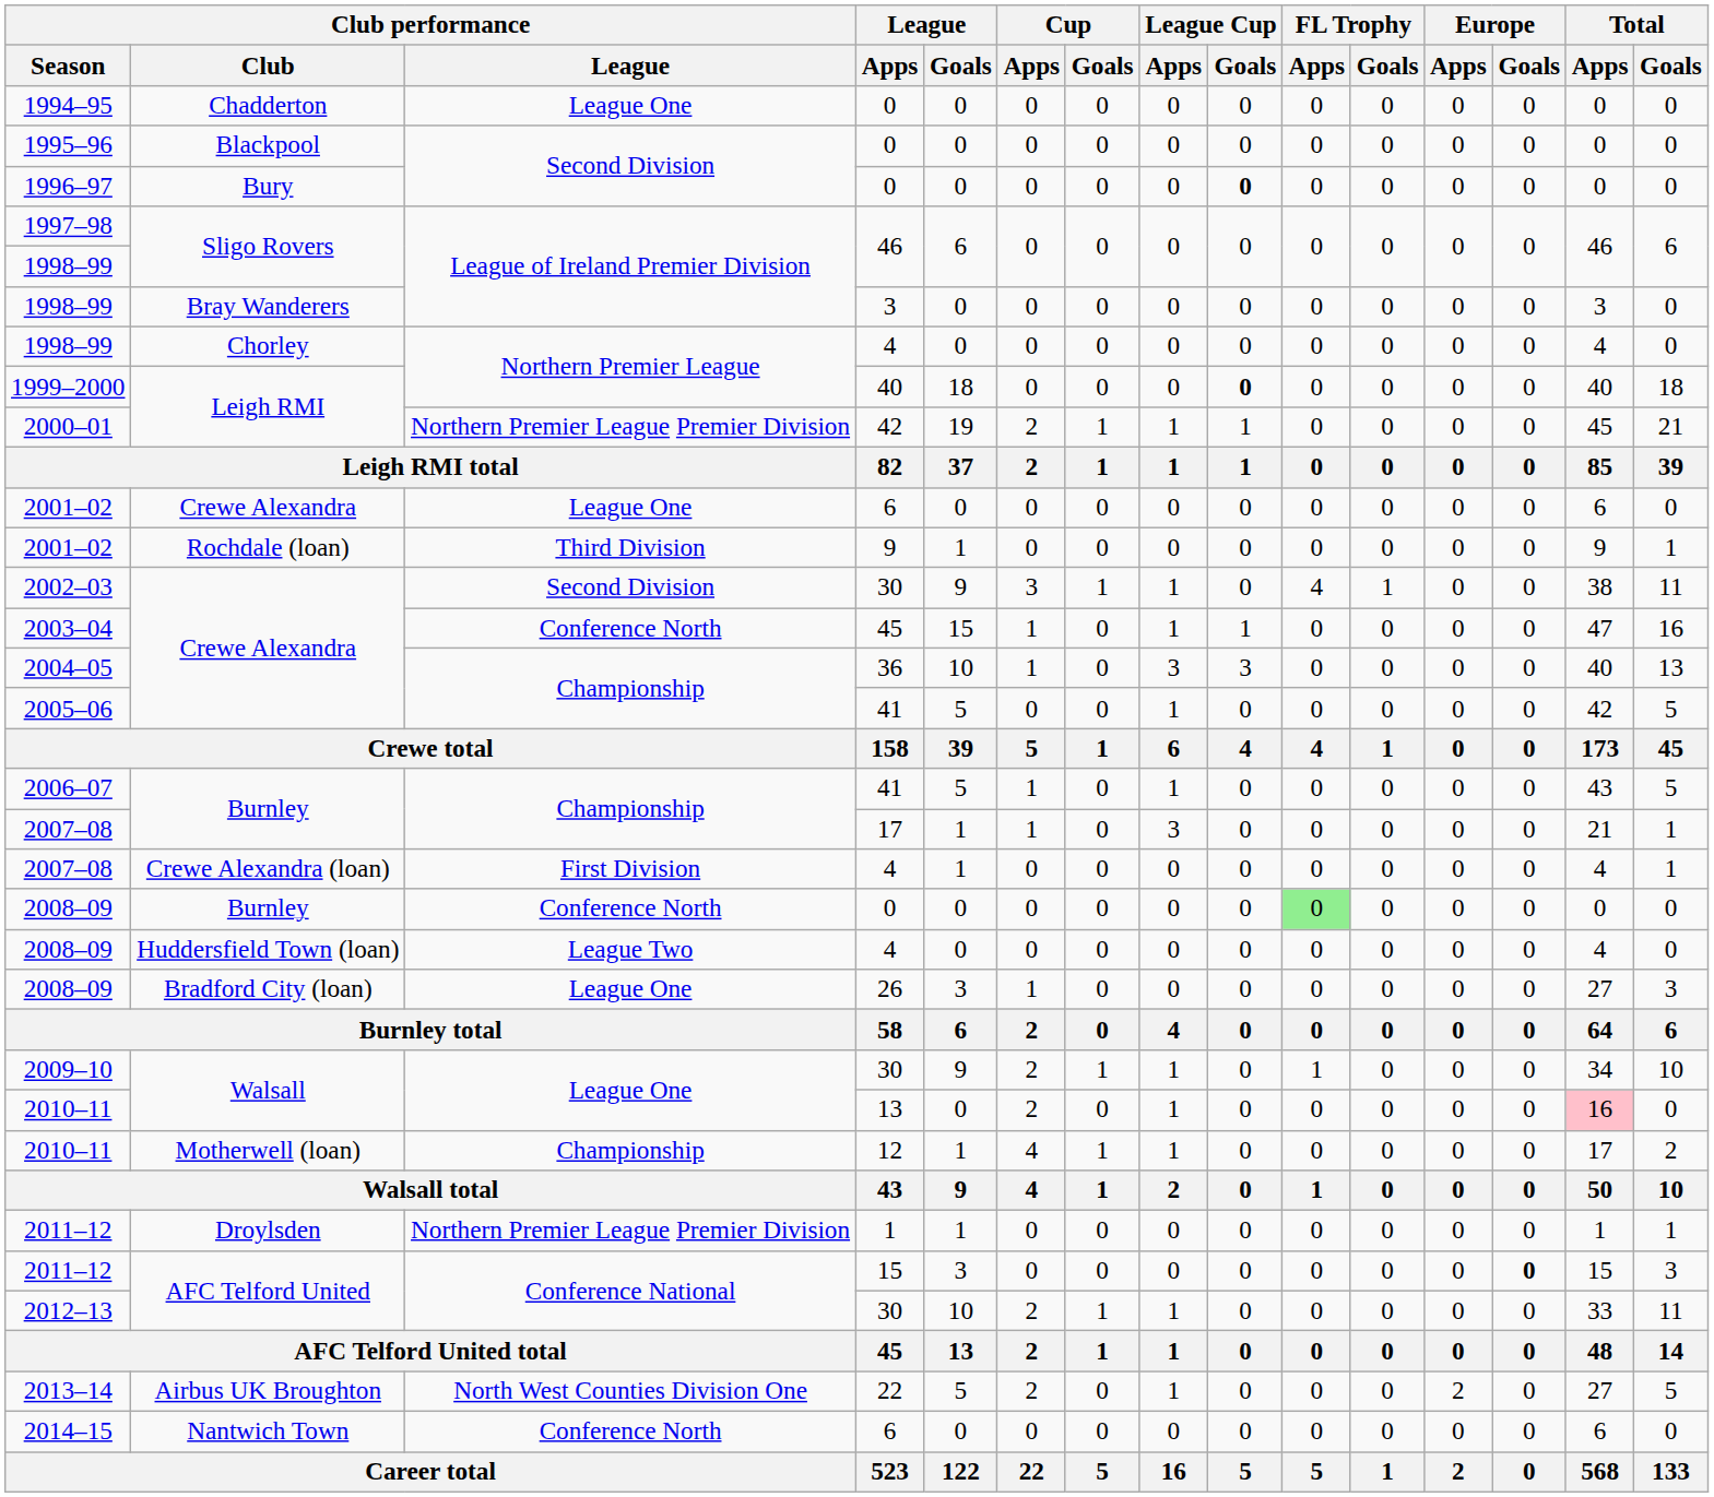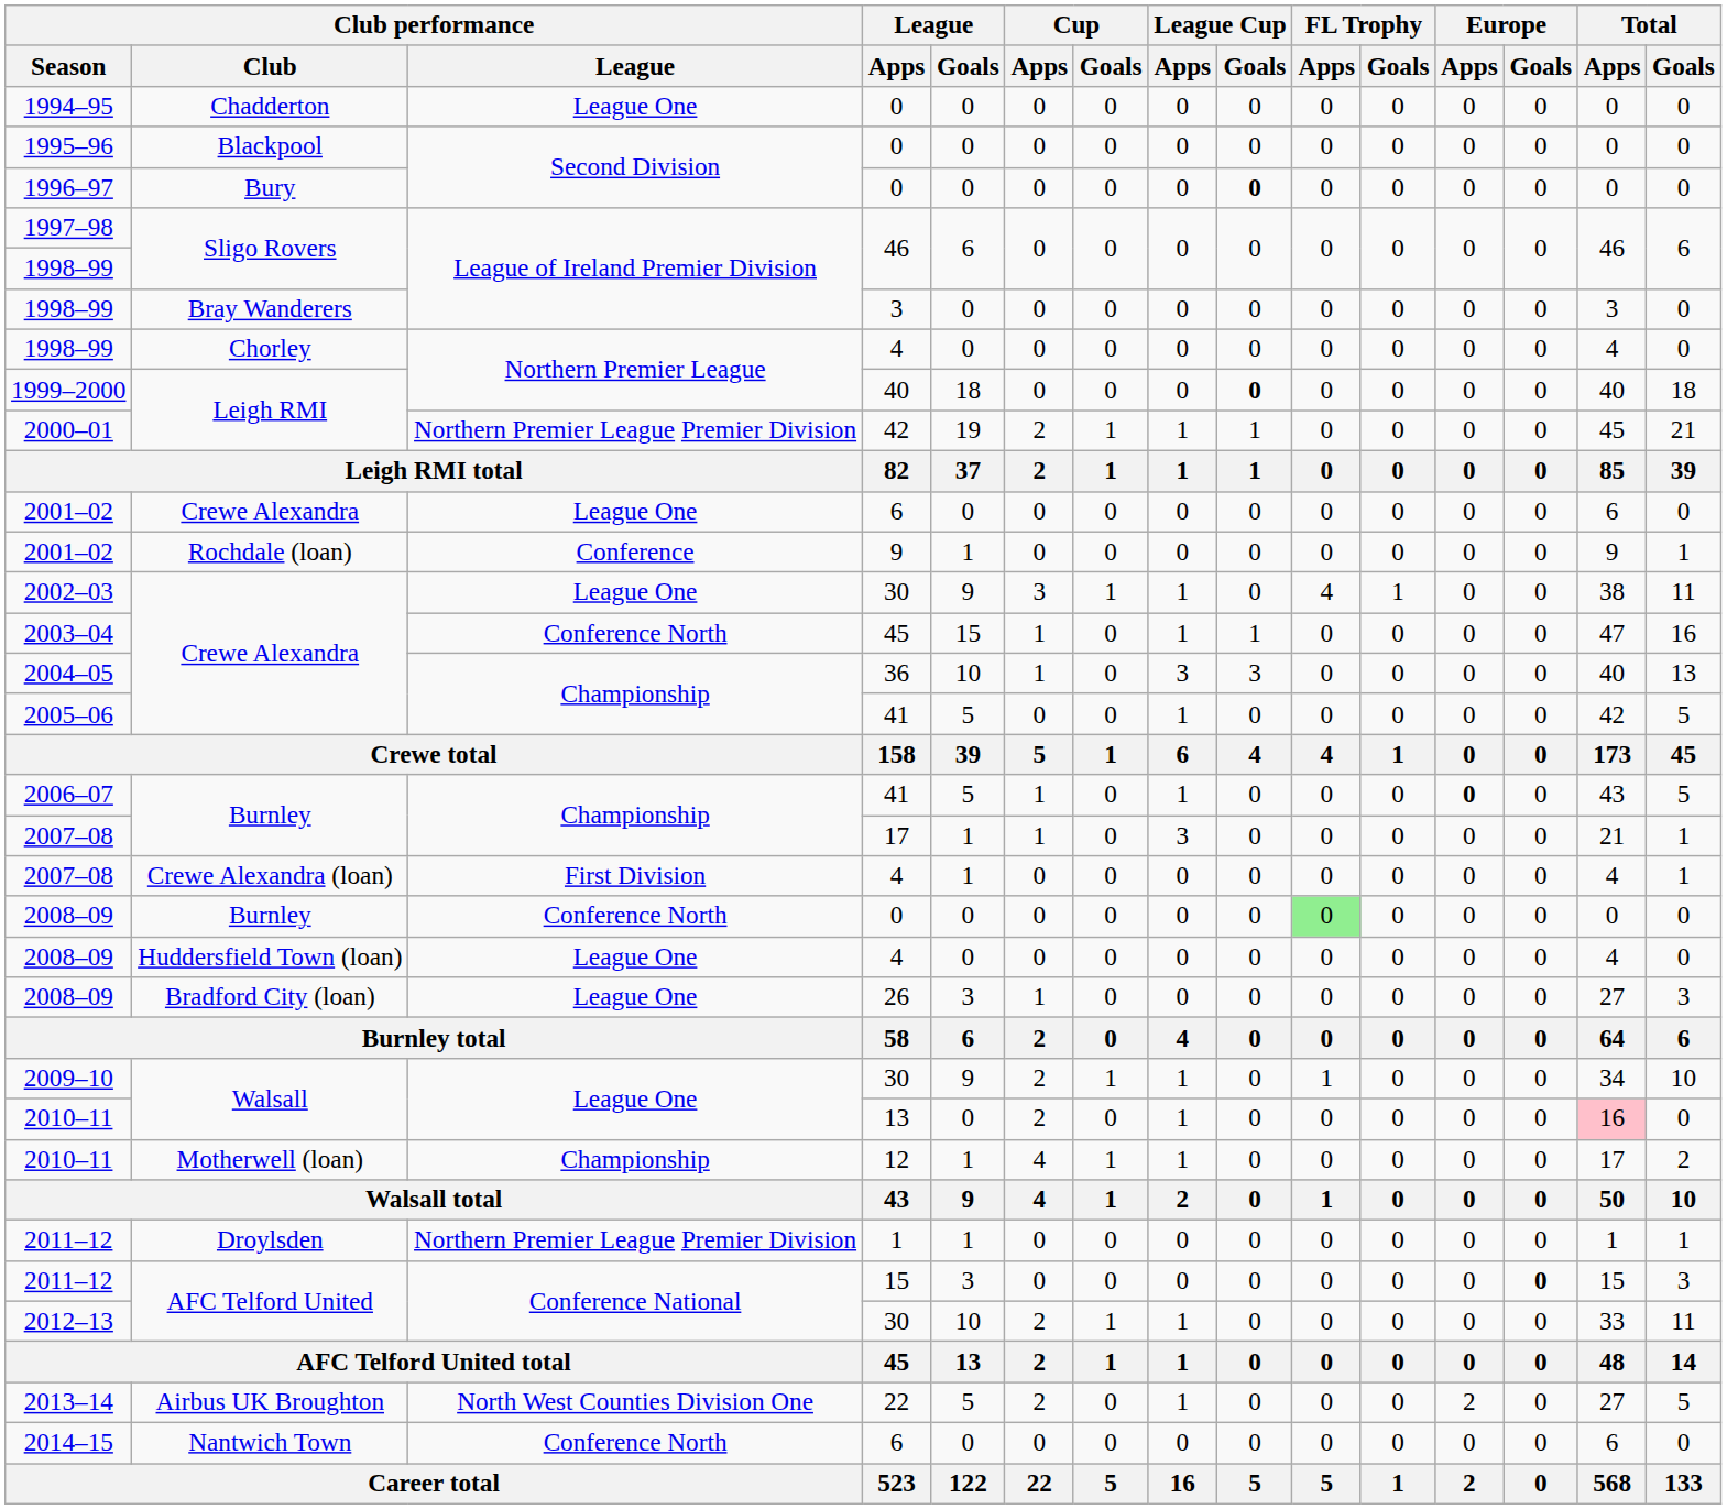2001–02 / Rochdale (loan) | Club performance / League: Third Division -> Conference
2002–03 | Club performance / League: Second Division -> League One
2006–07 | Europe / Apps: normal -> bold
2008–09 / Huddersfield Town (loan) | Club performance / League: League Two -> League One
